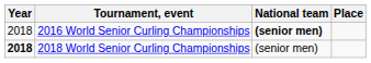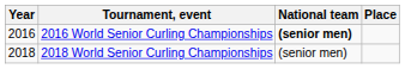2016 World Senior Curling Championships | Year: 2018 -> 2016
2018 World Senior Curling Championships | Year: bold -> normal
